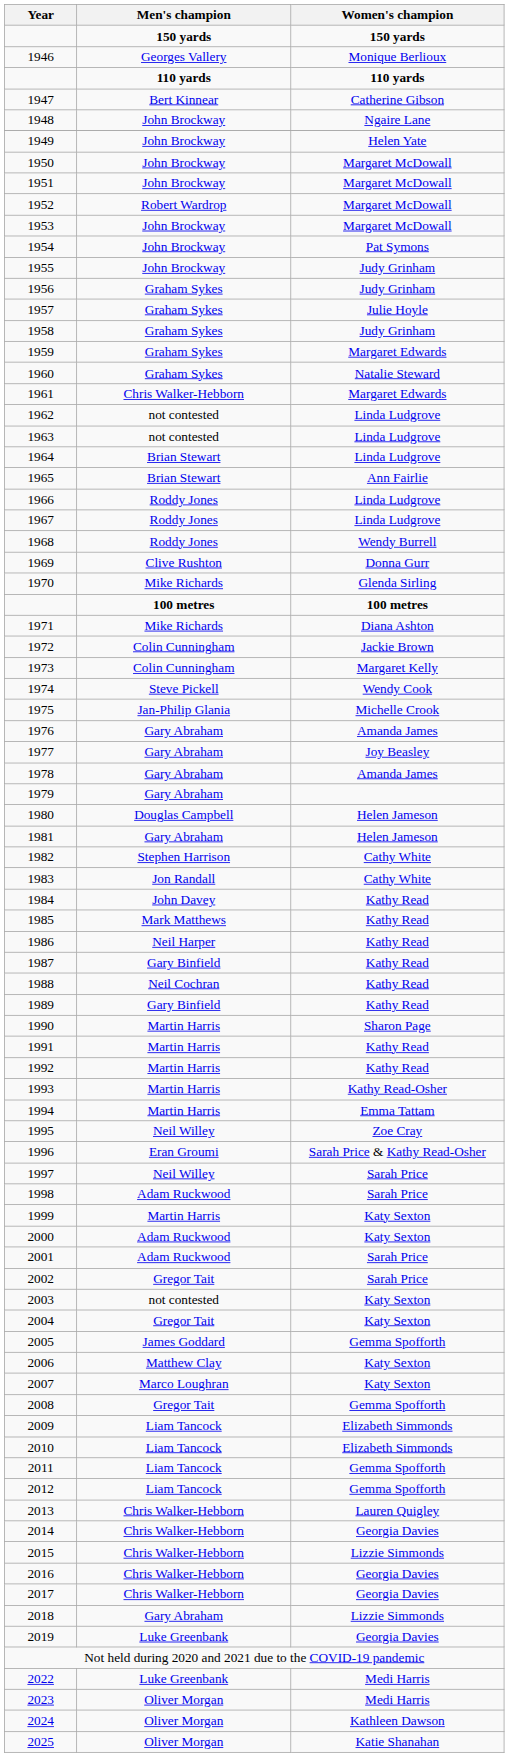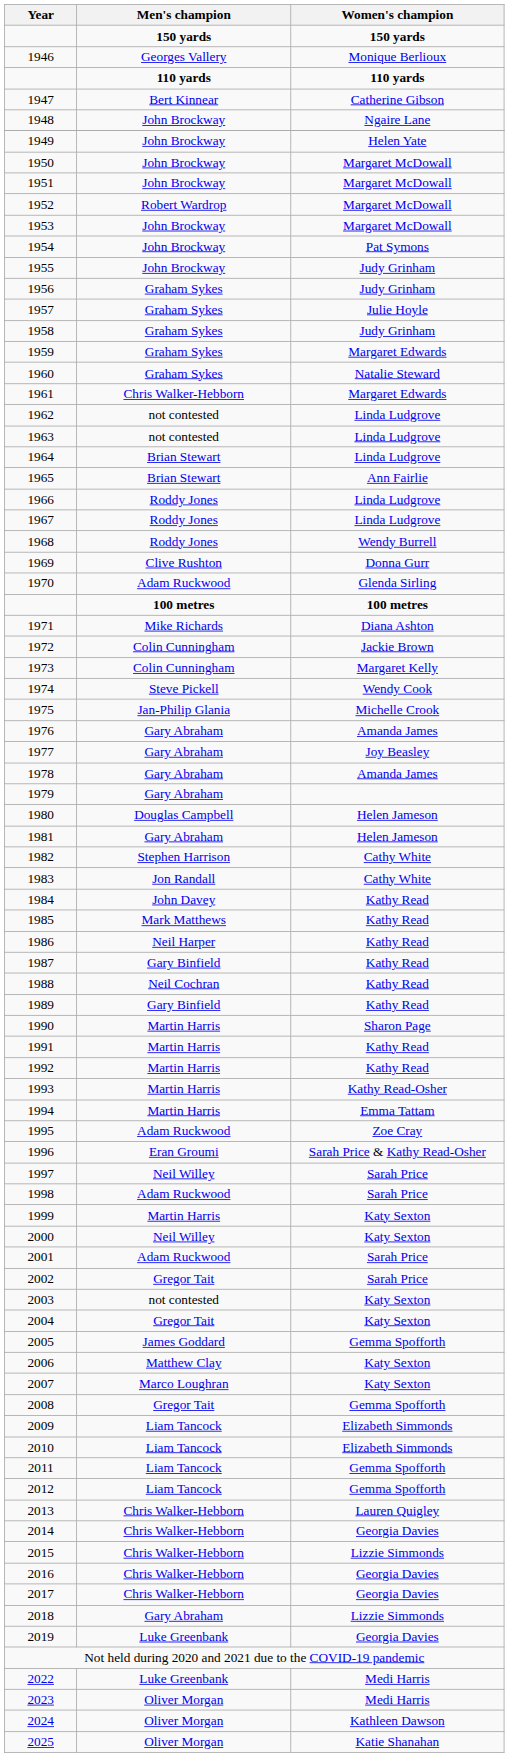1970 | Men's champion: Mike Richards -> Adam Ruckwood
1995 | Men's champion: Neil Willey -> Adam Ruckwood
2000 | Men's champion: Adam Ruckwood -> Neil Willey
